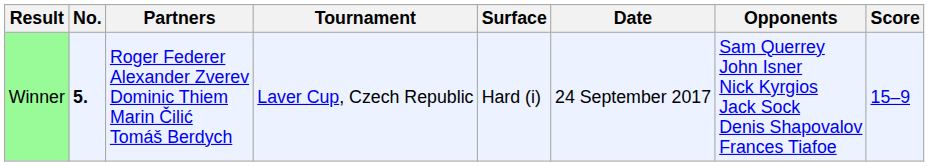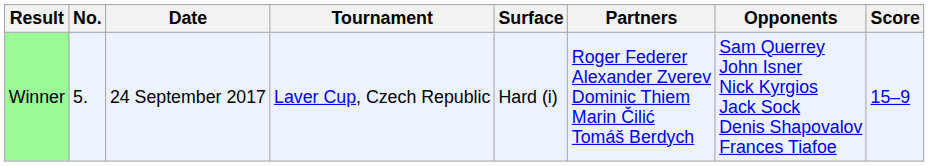columns swapped: Date <-> Partners
Winner | No.: bold -> normal
